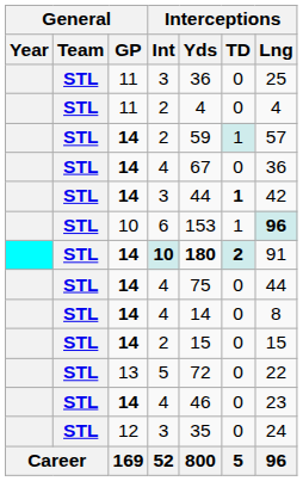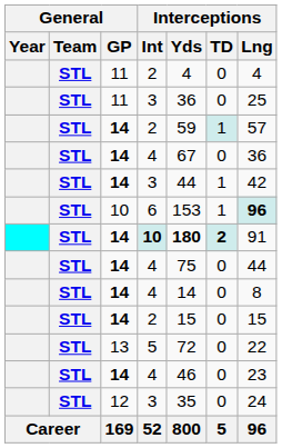rows swapped: 11 / 2 <-> 11 / 3
14 / 3 | Interceptions / TD: bold -> normal
